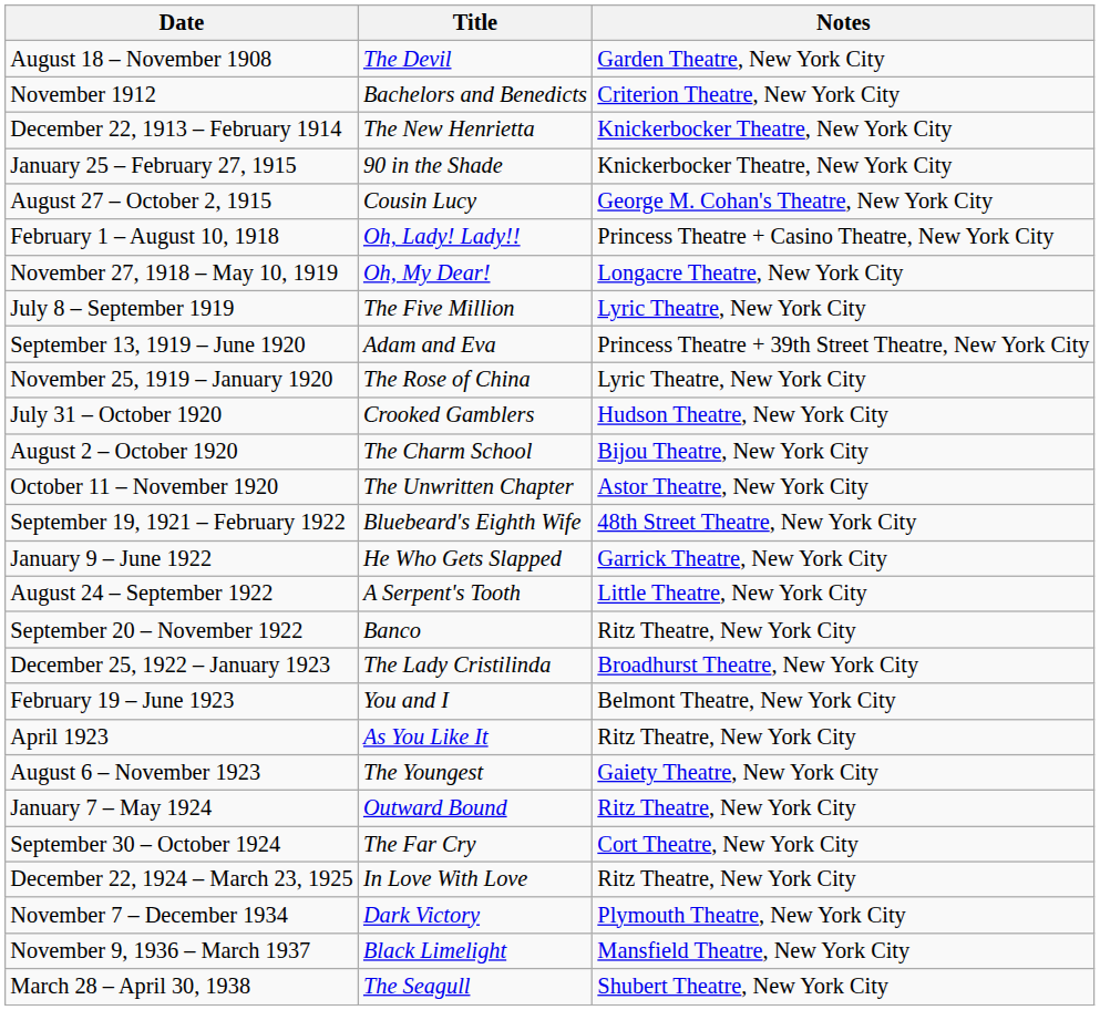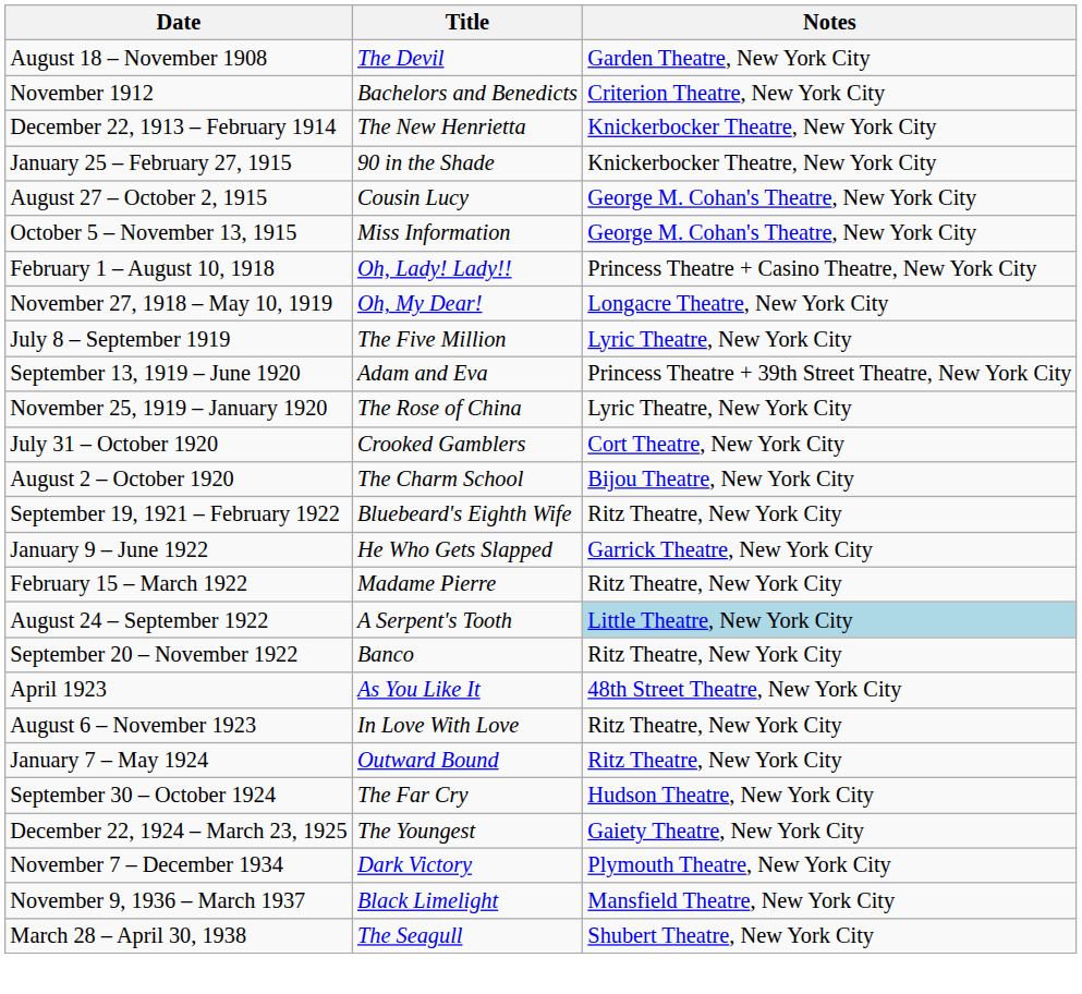+ row: October 5 – November 13, 1915 | Miss Information | George M. Cohan's Theatre, New York City
July 31 – October 1920 | Notes: Hudson Theatre, New York City -> Cort Theatre, New York City
- row: October 11 – November 1920 | The Unwritten Chapter | Astor Theatre, New York City
September 19, 1921 – February 1922 | Notes: 48th Street Theatre, New York City -> Ritz Theatre, New York City
+ row: February 15 – March 1922 | Madame Pierre | Ritz Theatre, New York City
August 24 – September 1922 | Notes: no background -> lightblue background
- row: December 25, 1922 – January 1923 | The Lady Cristilinda | Broadhurst Theatre, New York City
- row: February 19 – June 1923 | You and I | Belmont Theatre, New York City
April 1923 | Notes: Ritz Theatre, New York City -> 48th Street Theatre, New York City
August 6 – November 1923 | Title: The Youngest -> In Love With Love
August 6 – November 1923 | Notes: Gaiety Theatre, New York City -> Ritz Theatre, New York City
September 30 – October 1924 | Notes: Cort Theatre, New York City -> Hudson Theatre, New York City
December 22, 1924 – March 23, 1925 | Title: In Love With Love -> The Youngest
December 22, 1924 – March 23, 1925 | Notes: Ritz Theatre, New York City -> Gaiety Theatre, New York City
